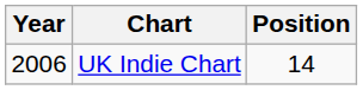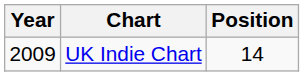UK Indie Chart | Year: 2006 -> 2009
